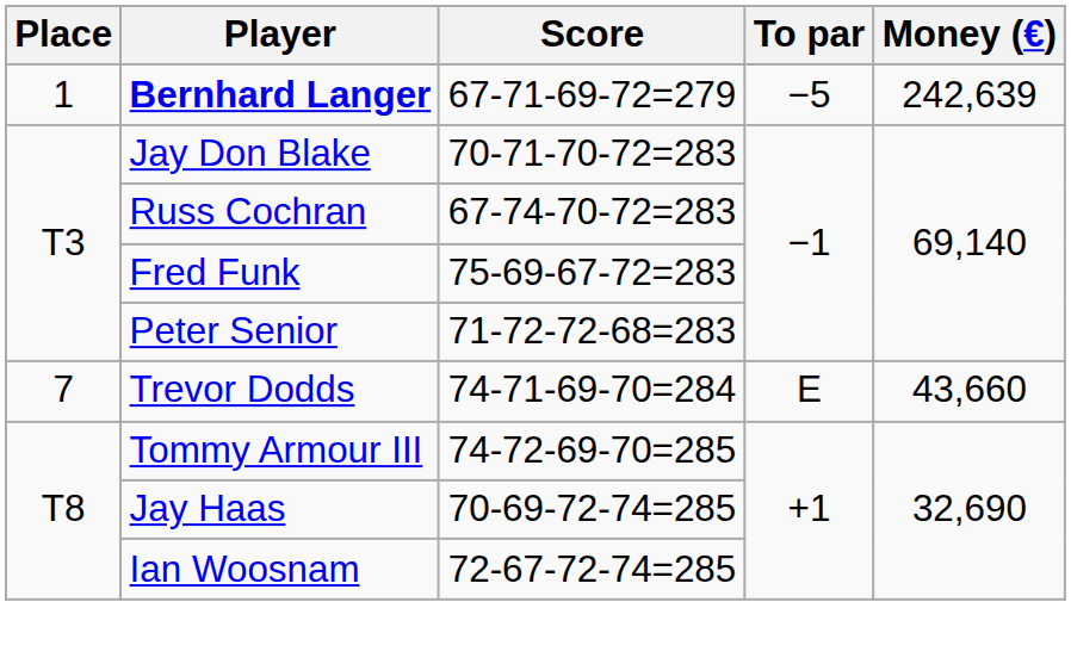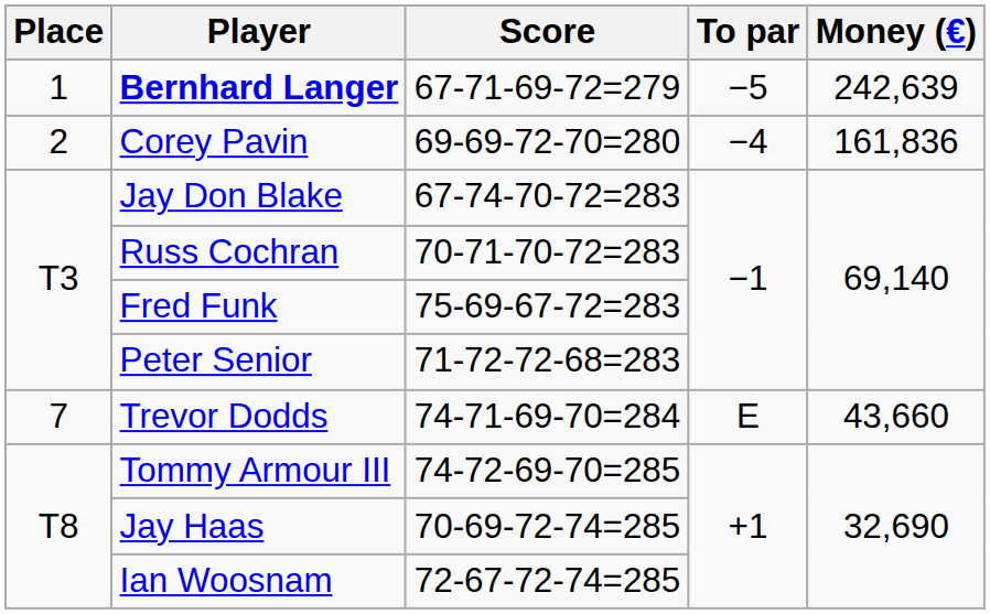+ row: 2 | Corey Pavin | 69-69-72-70=280 | −4 | 161,836
Jay Don Blake | Score: 70-71-70-72=283 -> 67-74-70-72=283
Russ Cochran | Score: 67-74-70-72=283 -> 70-71-70-72=283
